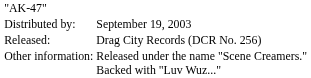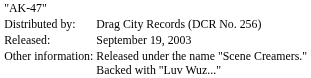Distributed by: | column 2: September 19, 2003 -> Drag City Records (DCR No. 256)
Released: | column 2: Drag City Records (DCR No. 256) -> September 19, 2003
